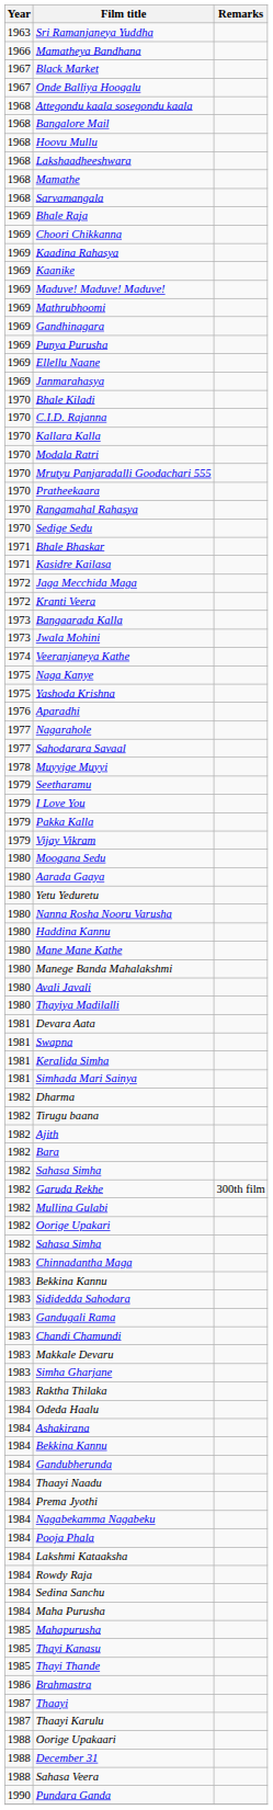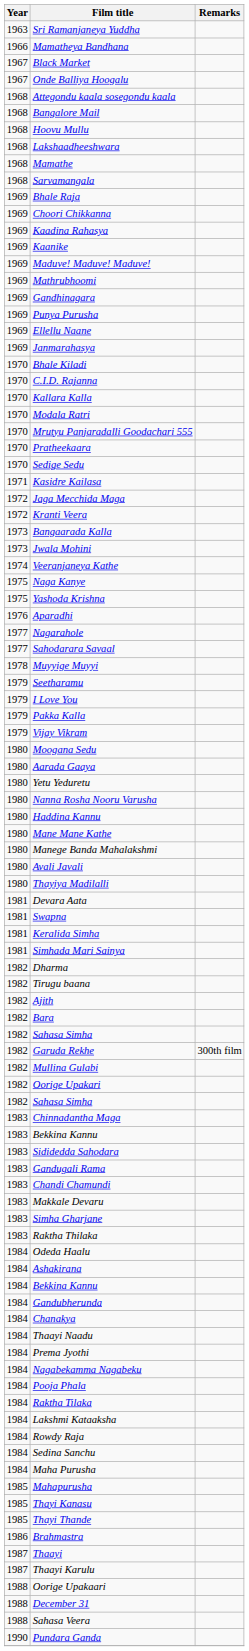- row: 1970 | Rangamahal Rahasya
- row: 1971 | Bhale Bhaskar
+ row: 1984 | Chanakya
+ row: 1984 | Raktha Tilaka
